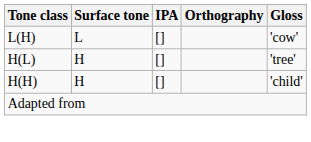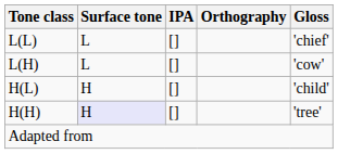+ row: L(L) | L | [] | 'chief'
H(L) | Gloss: 'tree' -> 'child'
H(H) | Surface tone: no background -> lavender background
H(H) | Gloss: 'child' -> 'tree'
